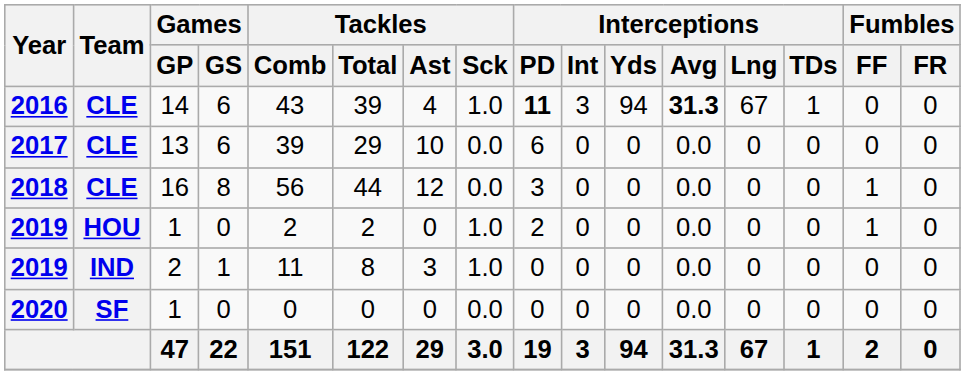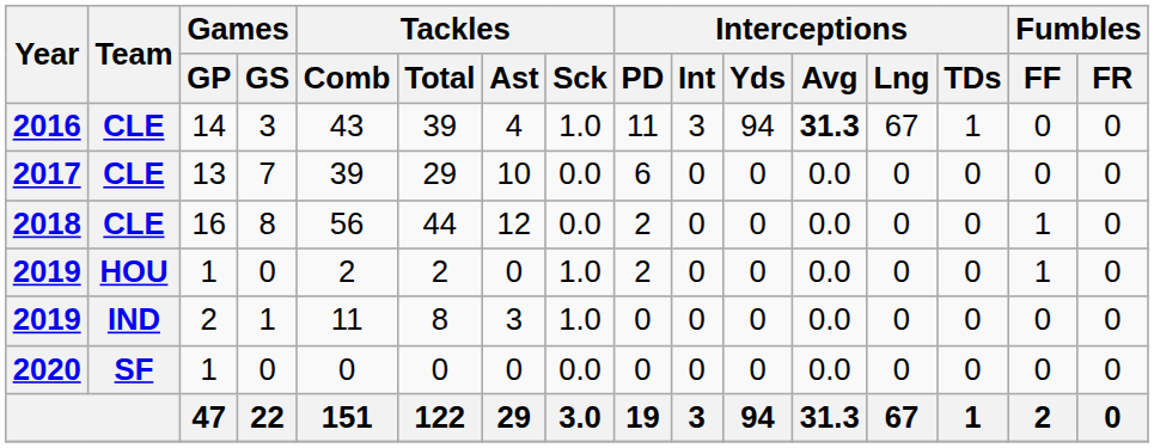2016 | Games / GS: 6 -> 3
2016 | Interceptions / PD: bold -> normal
2017 | Games / GS: 6 -> 7
2018 | Interceptions / PD: 3 -> 2
